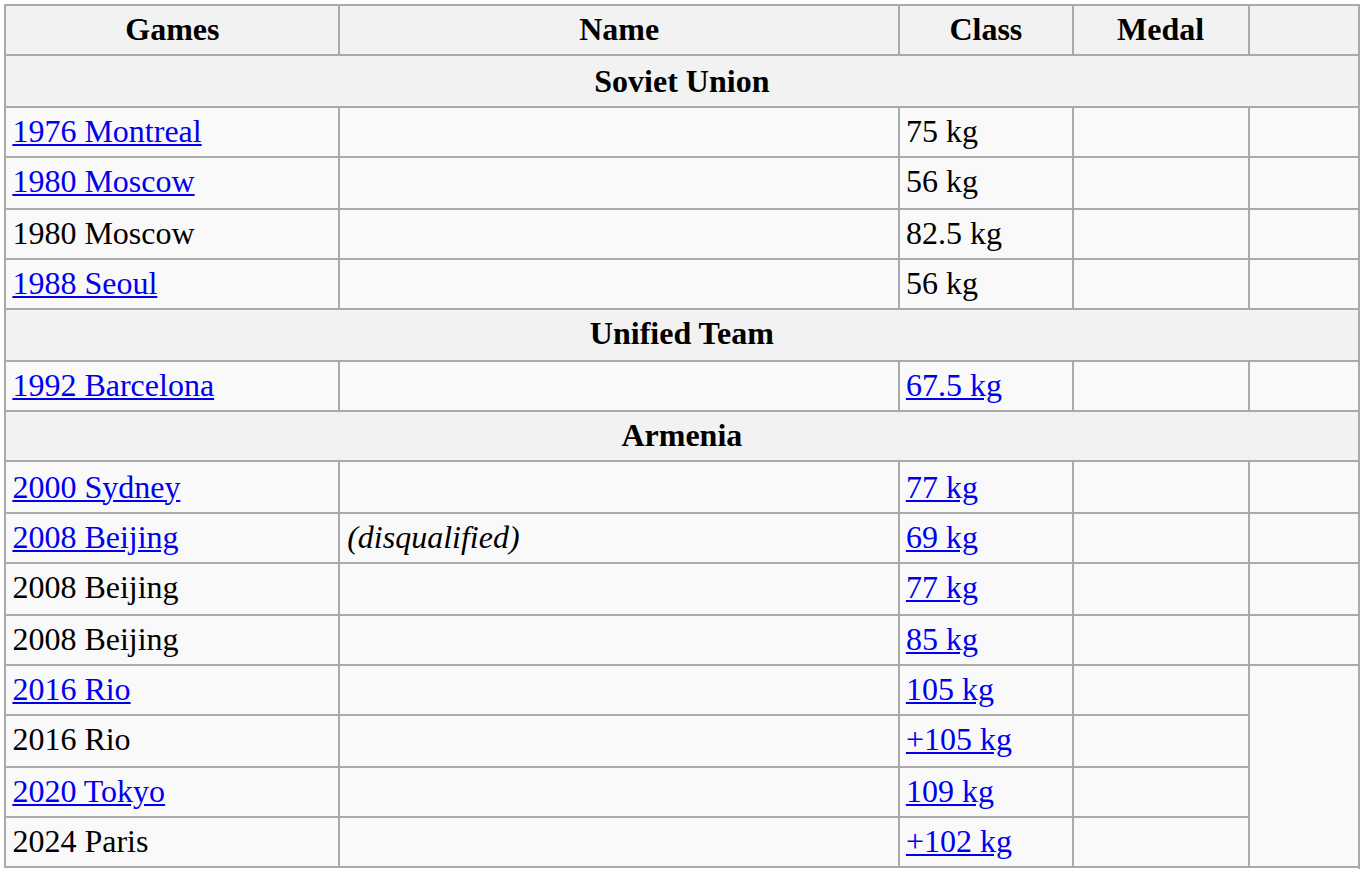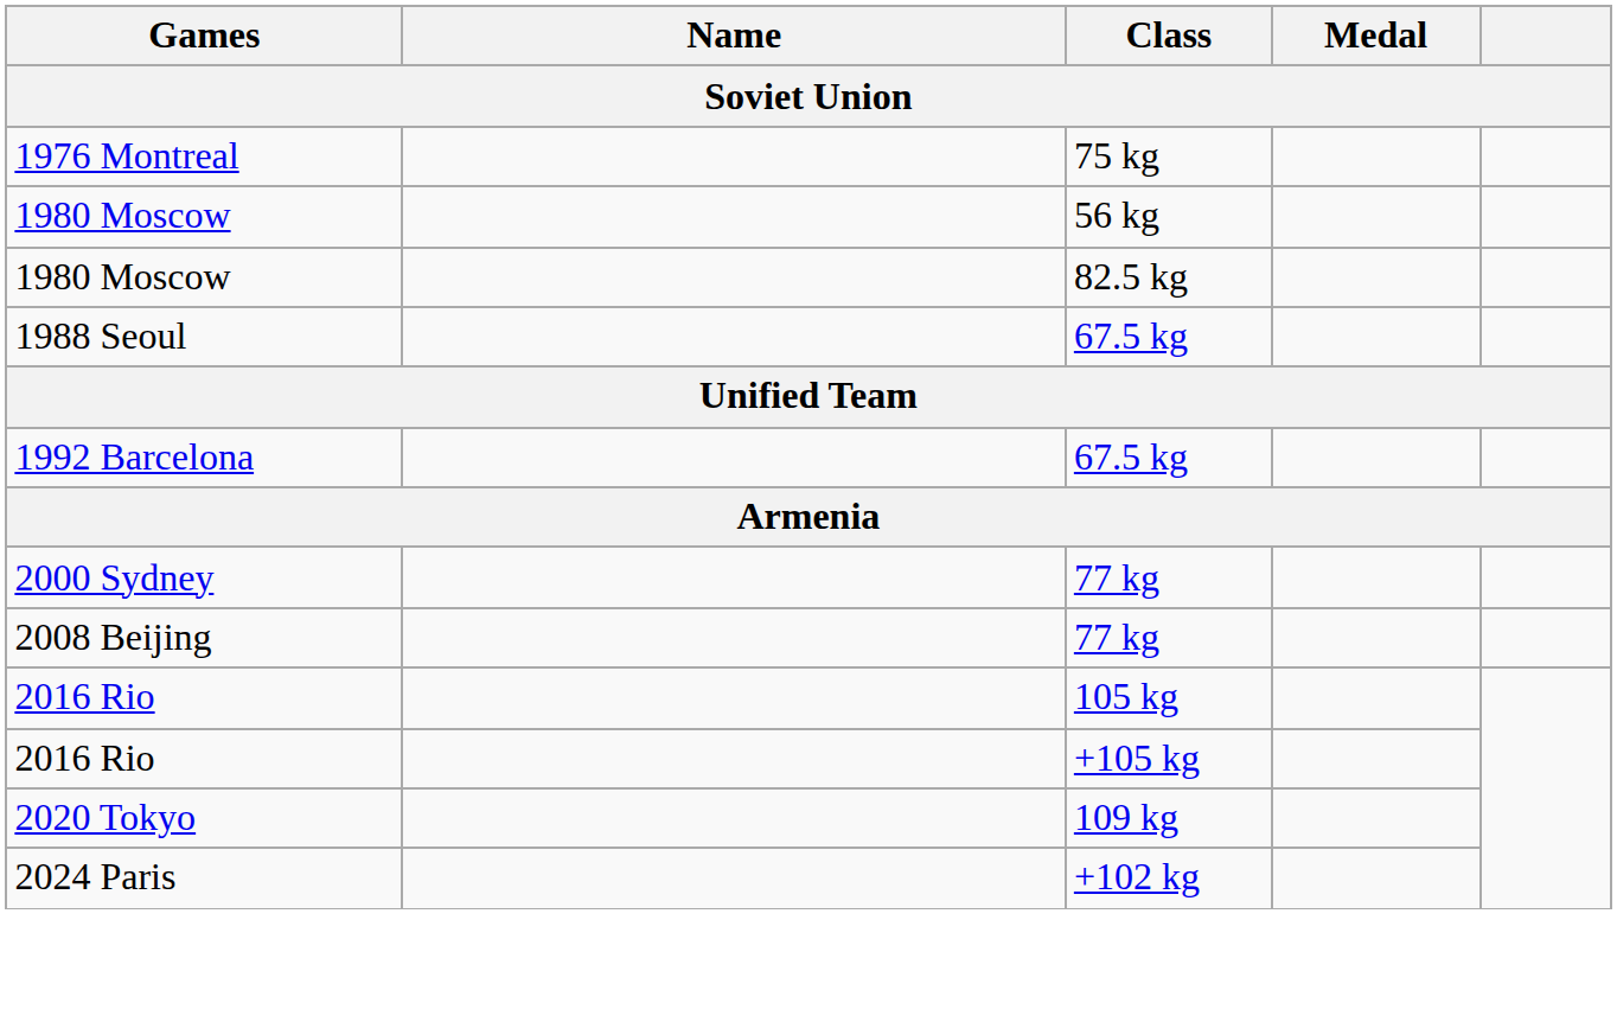- row: 1988 Seoul | 56 kg
+ row: 1988 Seoul | 67.5 kg
- row: 2008 Beijing | (disqualified) | 69 kg
- row: 2008 Beijing | 85 kg
